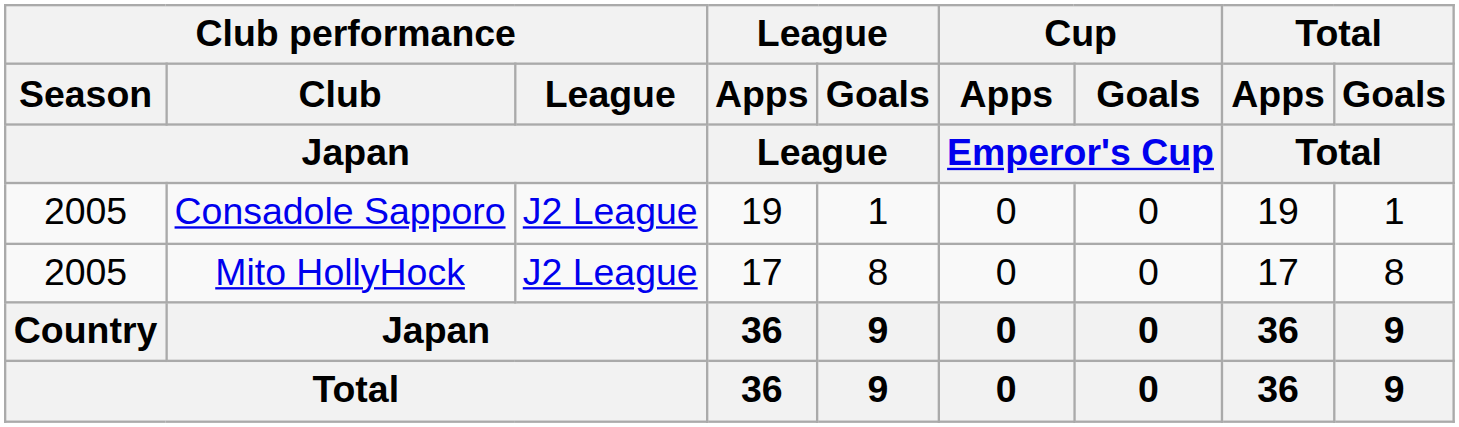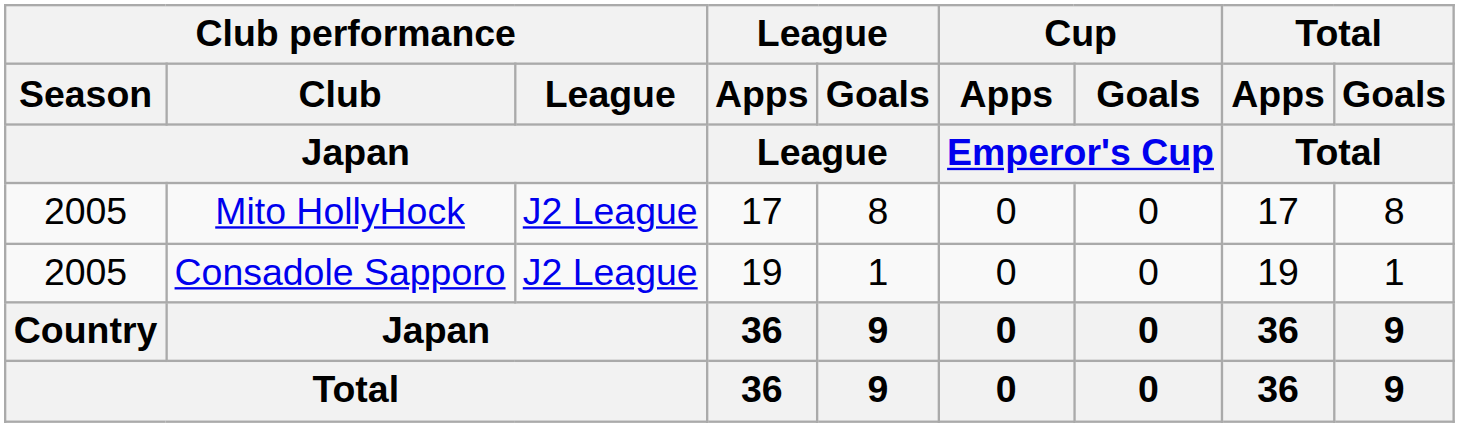rows swapped: Mito HollyHock <-> Consadole Sapporo
